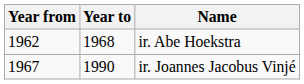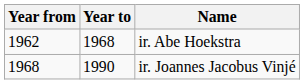ir. Joannes Jacobus Vinjé | Year from: 1967 -> 1968
